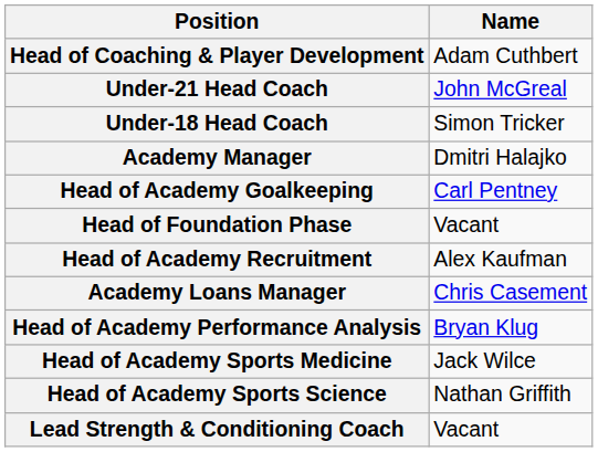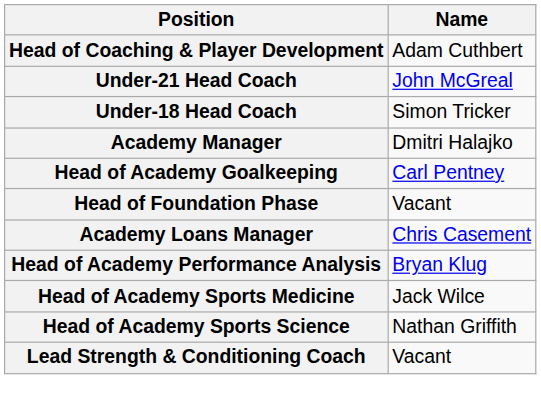- row: Head of Academy Recruitment | Alex Kaufman
